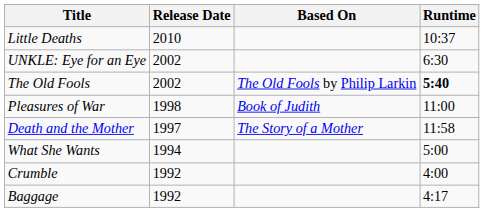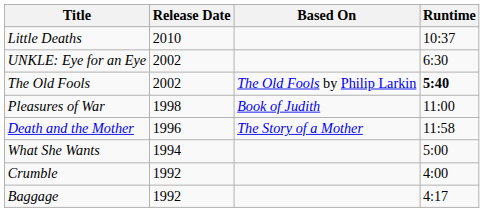Death and the Mother | Release Date: 1997 -> 1996
